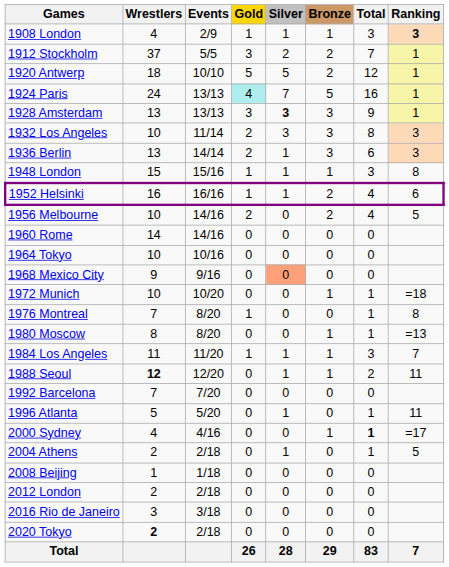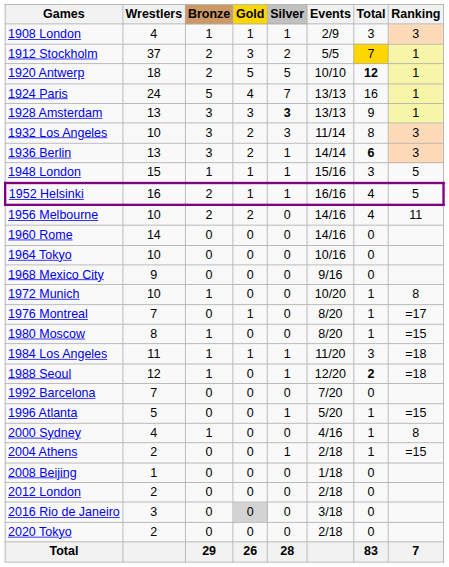columns swapped: Events <-> Bronze
1908 London | Ranking: bold -> normal
1912 Stockholm | Total: no background -> gold background
1920 Antwerp | Total: normal -> bold
1924 Paris | Gold: paleturquoise background -> no background
1936 Berlin | Total: normal -> bold
1948 London | Ranking: 8 -> 5
1952 Helsinki | Ranking: 6 -> 5
1956 Melbourne | Ranking: 5 -> 11
1968 Mexico City | Silver: lightsalmon background -> no background
1972 Munich | Ranking: =18 -> 8
1976 Montreal | Ranking: 8 -> =17
1980 Moscow | Ranking: =13 -> =15
1984 Los Angeles | Ranking: 7 -> =18
1988 Seoul | Wrestlers: bold -> normal
1988 Seoul | Total: normal -> bold
1988 Seoul | Ranking: 11 -> =18
1996 Atlanta | Ranking: 11 -> =15
2000 Sydney | Total: bold -> normal
2000 Sydney | Ranking: =17 -> 8
2004 Athens | Ranking: 5 -> =15
2016 Rio de Janeiro | Gold: no background -> lightgrey background
2020 Tokyo | Wrestlers: bold -> normal
